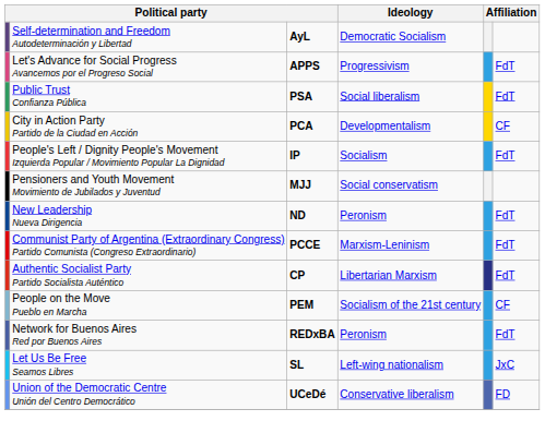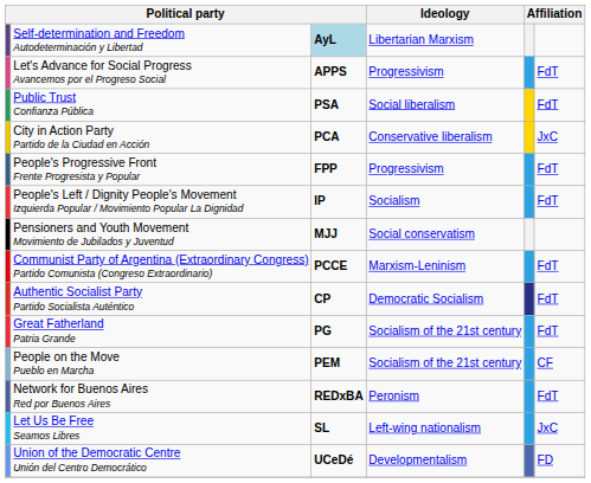Self-determination and Freedom Autodeterminación y Libertad | column 3: no background -> lightblue background
Self-determination and Freedom Autodeterminación y Libertad | Ideology: Democratic Socialism -> Libertarian Marxism
City in Action Party Partido de la Ciudad en Acción | Ideology: Developmentalism -> Conservative liberalism
City in Action Party Partido de la Ciudad en Acción | column 6: CF -> JxC
+ row: People's Progressive Front Frente Progresista y Popular | FPP | Progressivism | FdT
- row: New Leadership Nueva Dirigencia | ND | Peronism | FdT
Authentic Socialist Party Partido Socialista Auténtico | Ideology: Libertarian Marxism -> Democratic Socialism
+ row: Great Fatherland Patria Grande | PG | Socialism of the 21st century | FdT
Union of the Democratic Centre Unión del Centro Democrático | Ideology: Conservative liberalism -> Developmentalism
